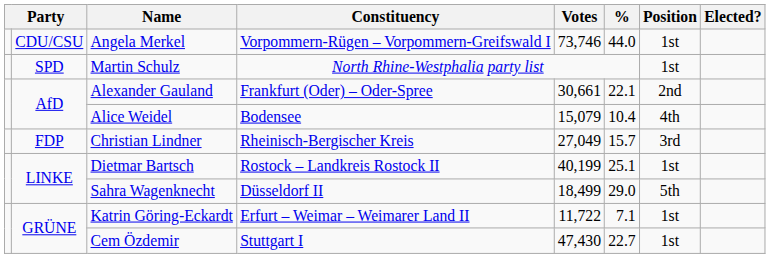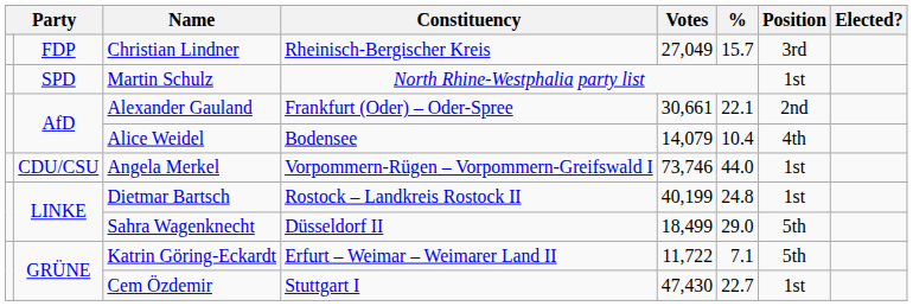rows swapped: Angela Merkel <-> Christian Lindner
Alice Weidel | Votes: 15,079 -> 14,079
Dietmar Bartsch | %: 25.1 -> 24.8
Katrin Göring-Eckardt | Position: 1st -> 5th
